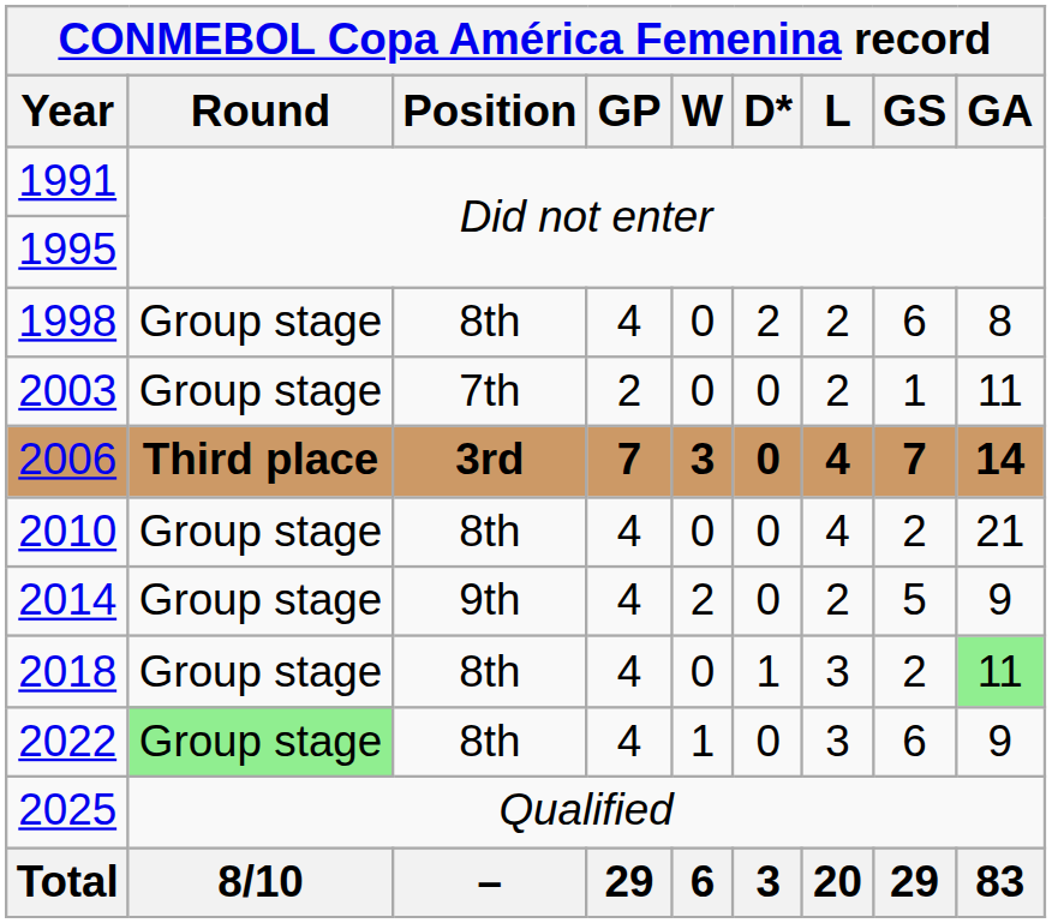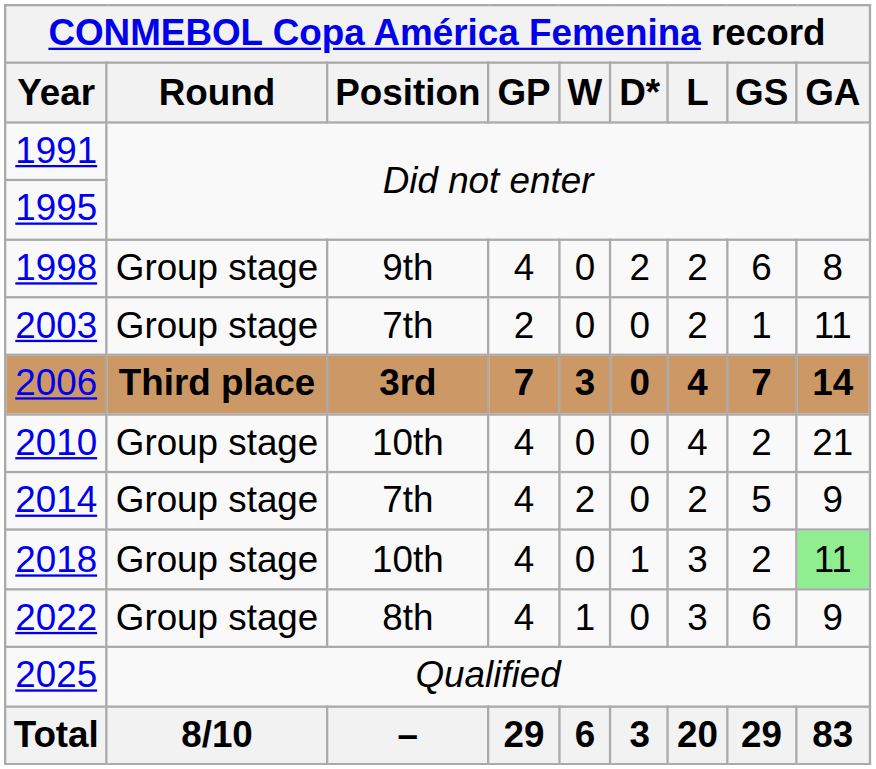1998 | Position: 8th -> 9th
2010 | Position: 8th -> 10th
2014 | Position: 9th -> 7th
2018 | Position: 8th -> 10th
2022 | Round: lightgreen background -> no background
